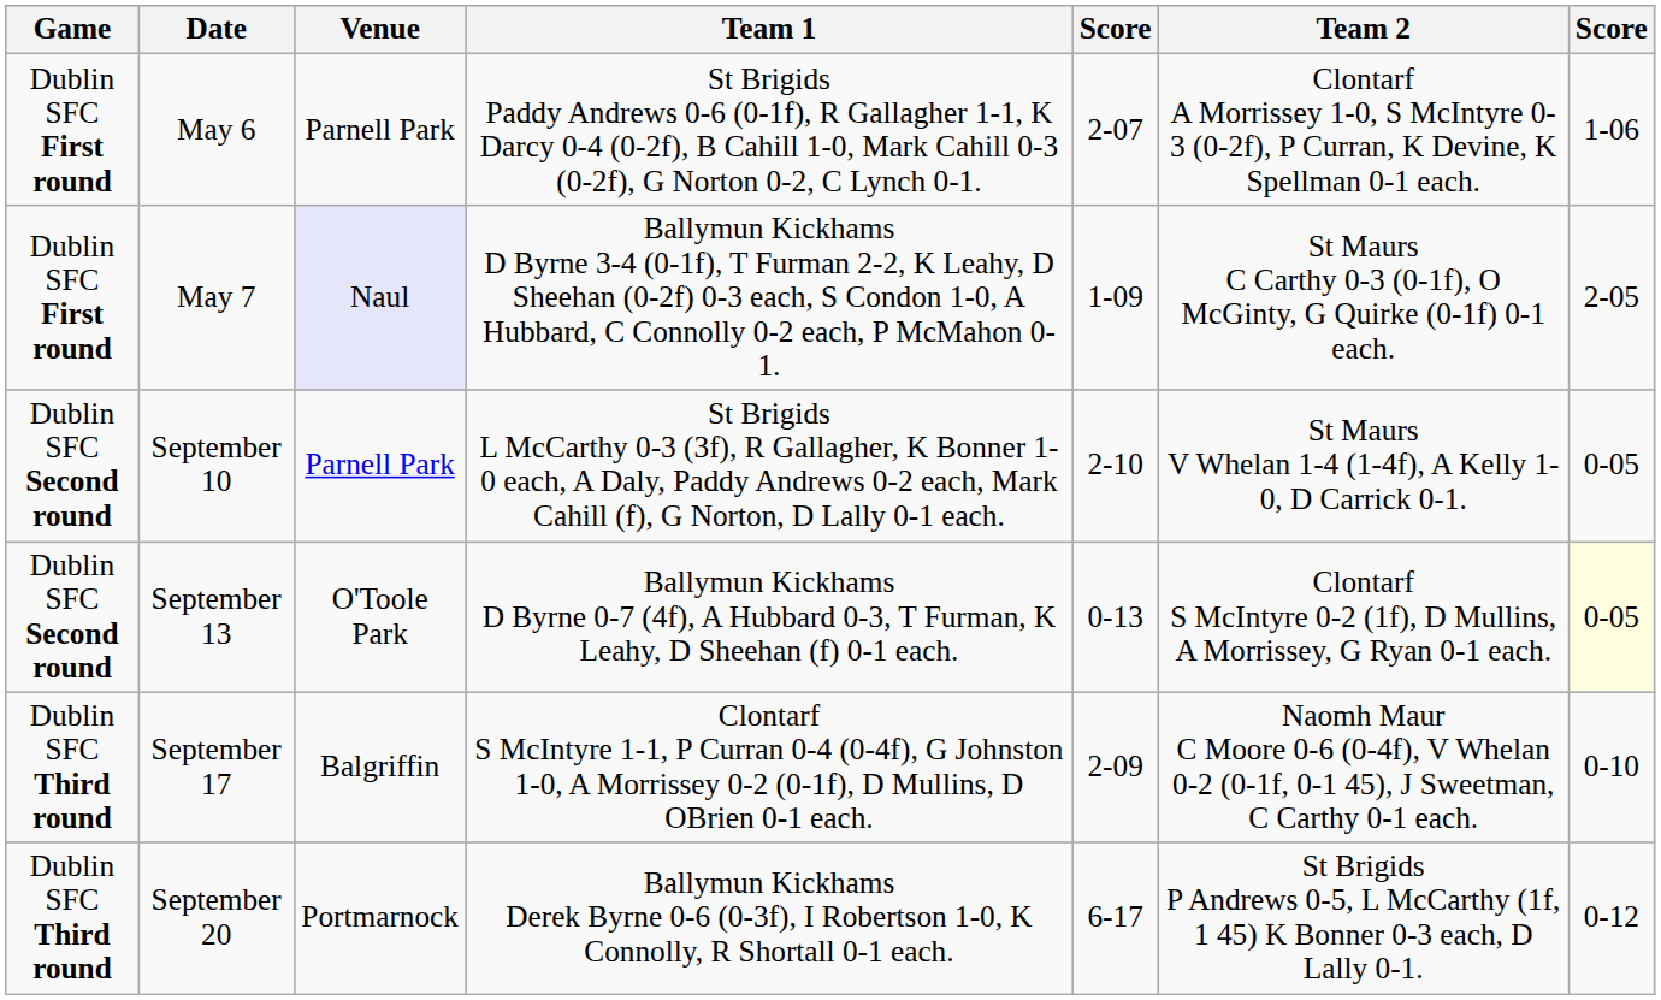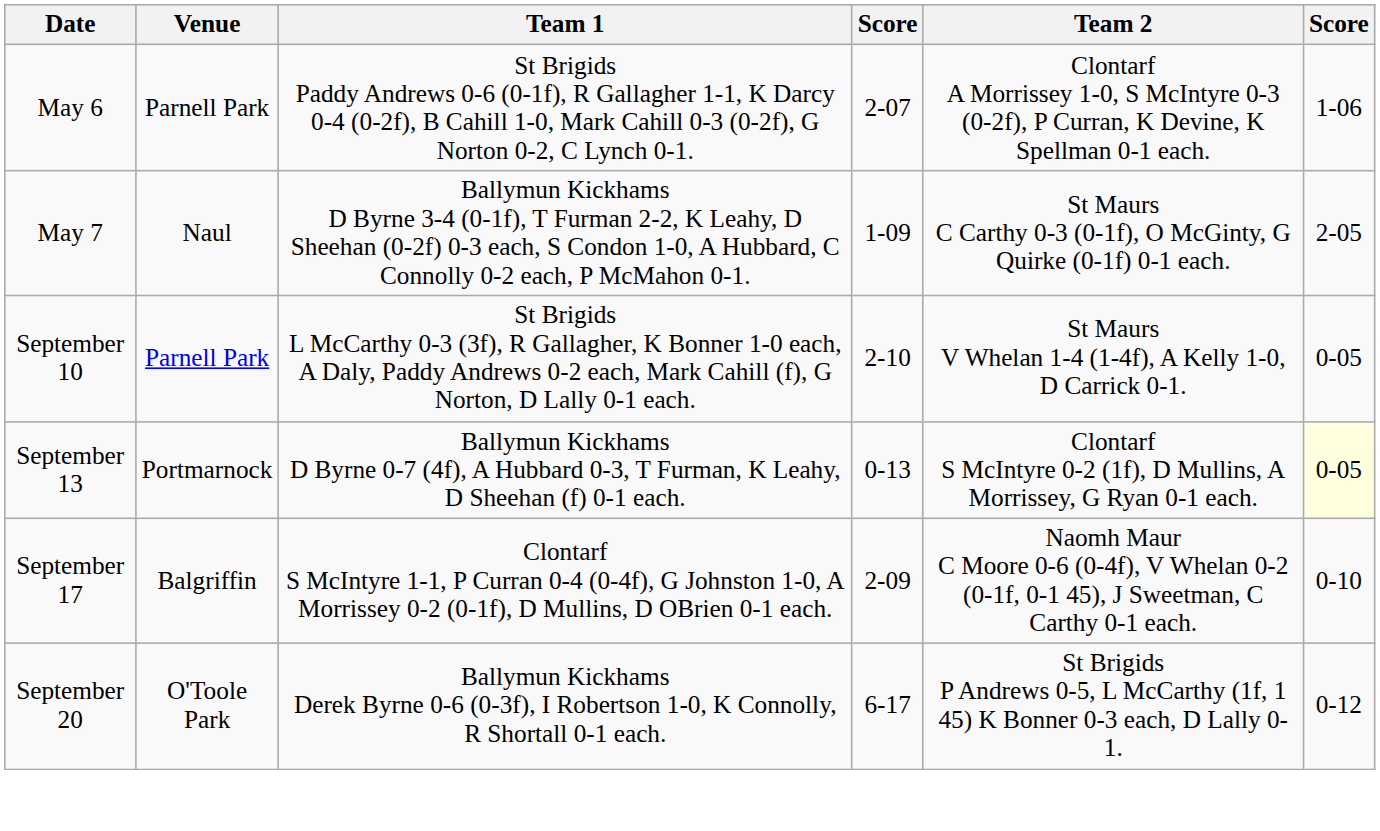- column: Game | Dublin SFC First round | Dublin SFC First round | Dublin SFC Second round | Dublin SFC Second round | Dublin SFC Third round | Dublin SFC Third round
May 7 | Venue: lavender background -> no background
September 13 | Venue: O'Toole Park -> Portmarnock
September 20 | Venue: Portmarnock -> O'Toole Park
